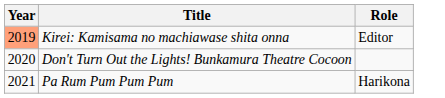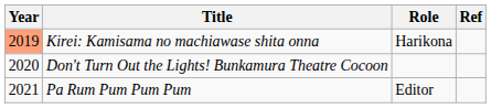+ column: Ref
Kirei: Kamisama no machiawase shita onna | Role: Editor -> Harikona
Pa Rum Pum Pum Pum | Role: Harikona -> Editor
